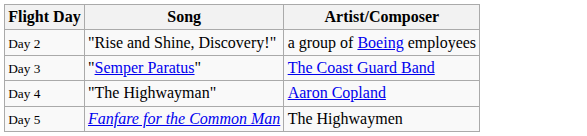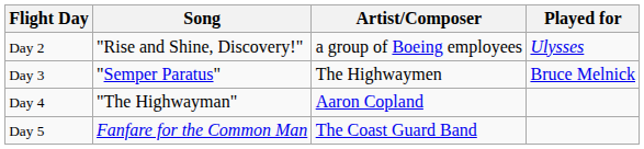+ column: Played for | Ulysses | Bruce Melnick
Day 3 | Artist/Composer: The Coast Guard Band -> The Highwaymen
Day 5 | Artist/Composer: The Highwaymen -> The Coast Guard Band
